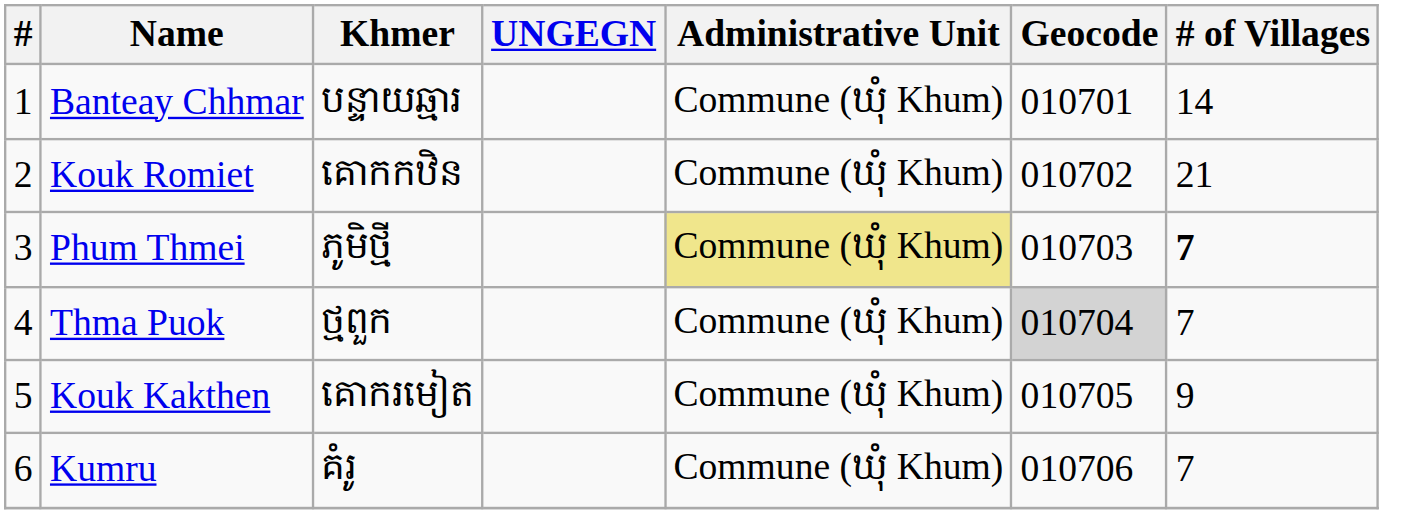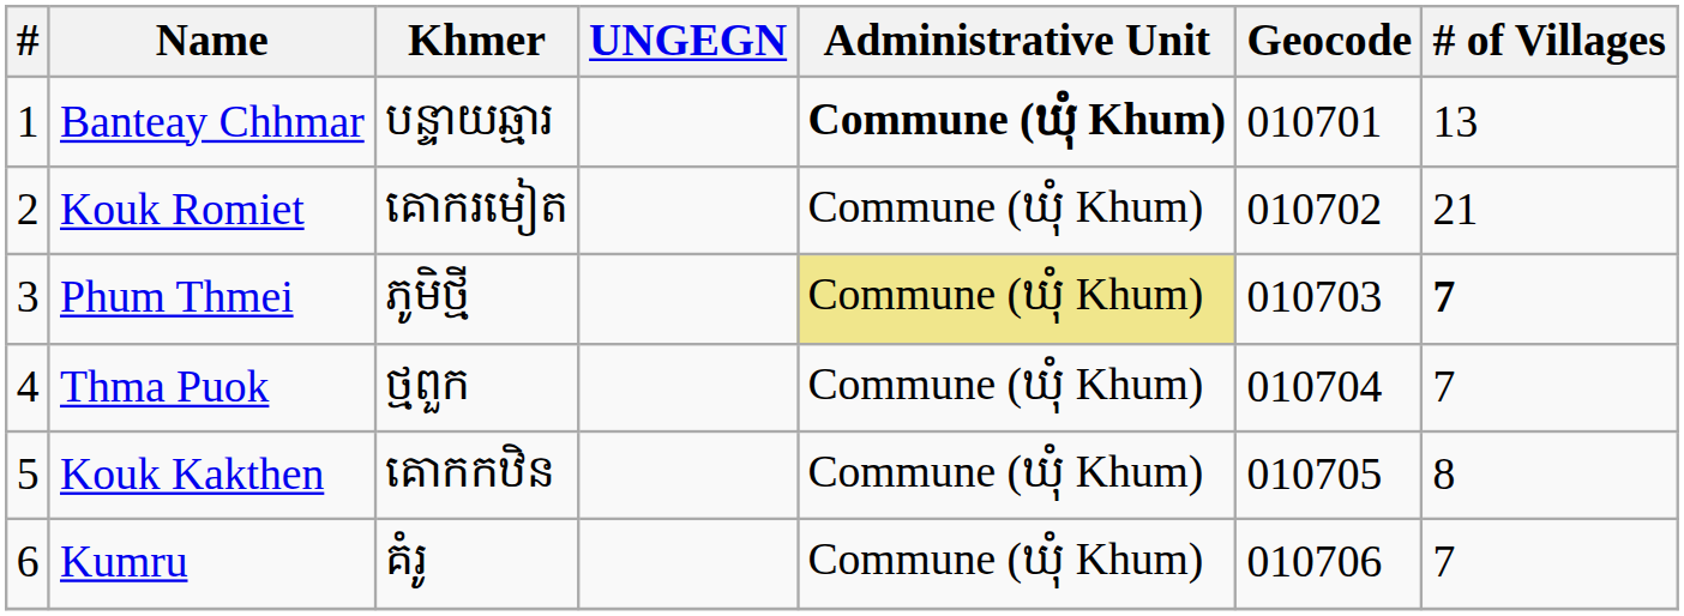Banteay Chhmar | Administrative Unit: normal -> bold
Banteay Chhmar | # of Villages: 14 -> 13
Kouk Romiet | Khmer: គោកកឋិន -> គោករមៀត
Thma Puok | Geocode: lightgrey background -> no background
Kouk Kakthen | Khmer: គោករមៀត -> គោកកឋិន
Kouk Kakthen | # of Villages: 9 -> 8
